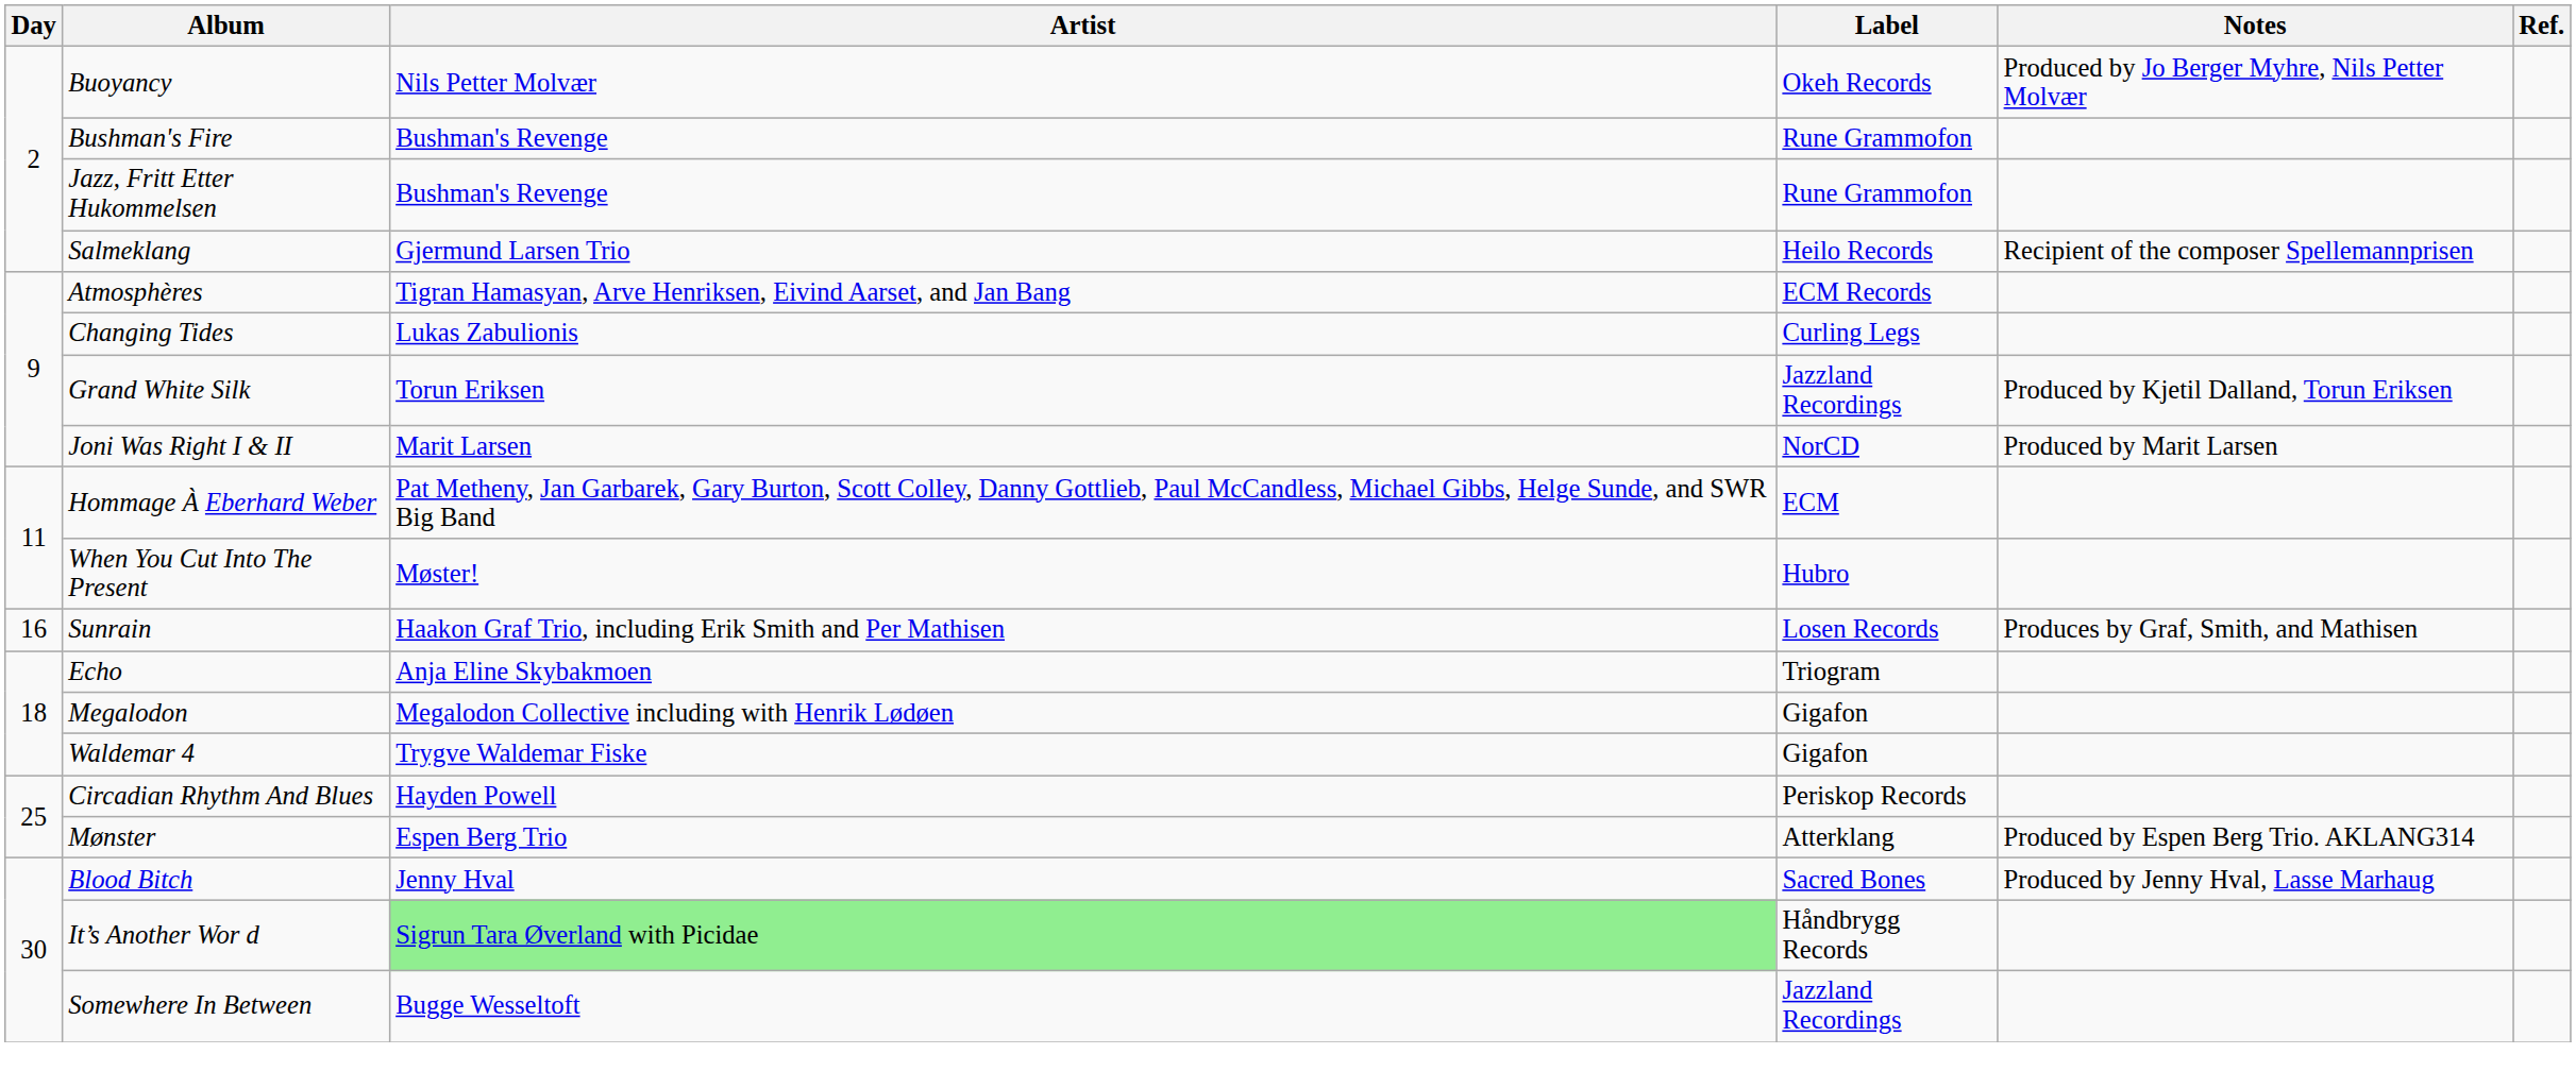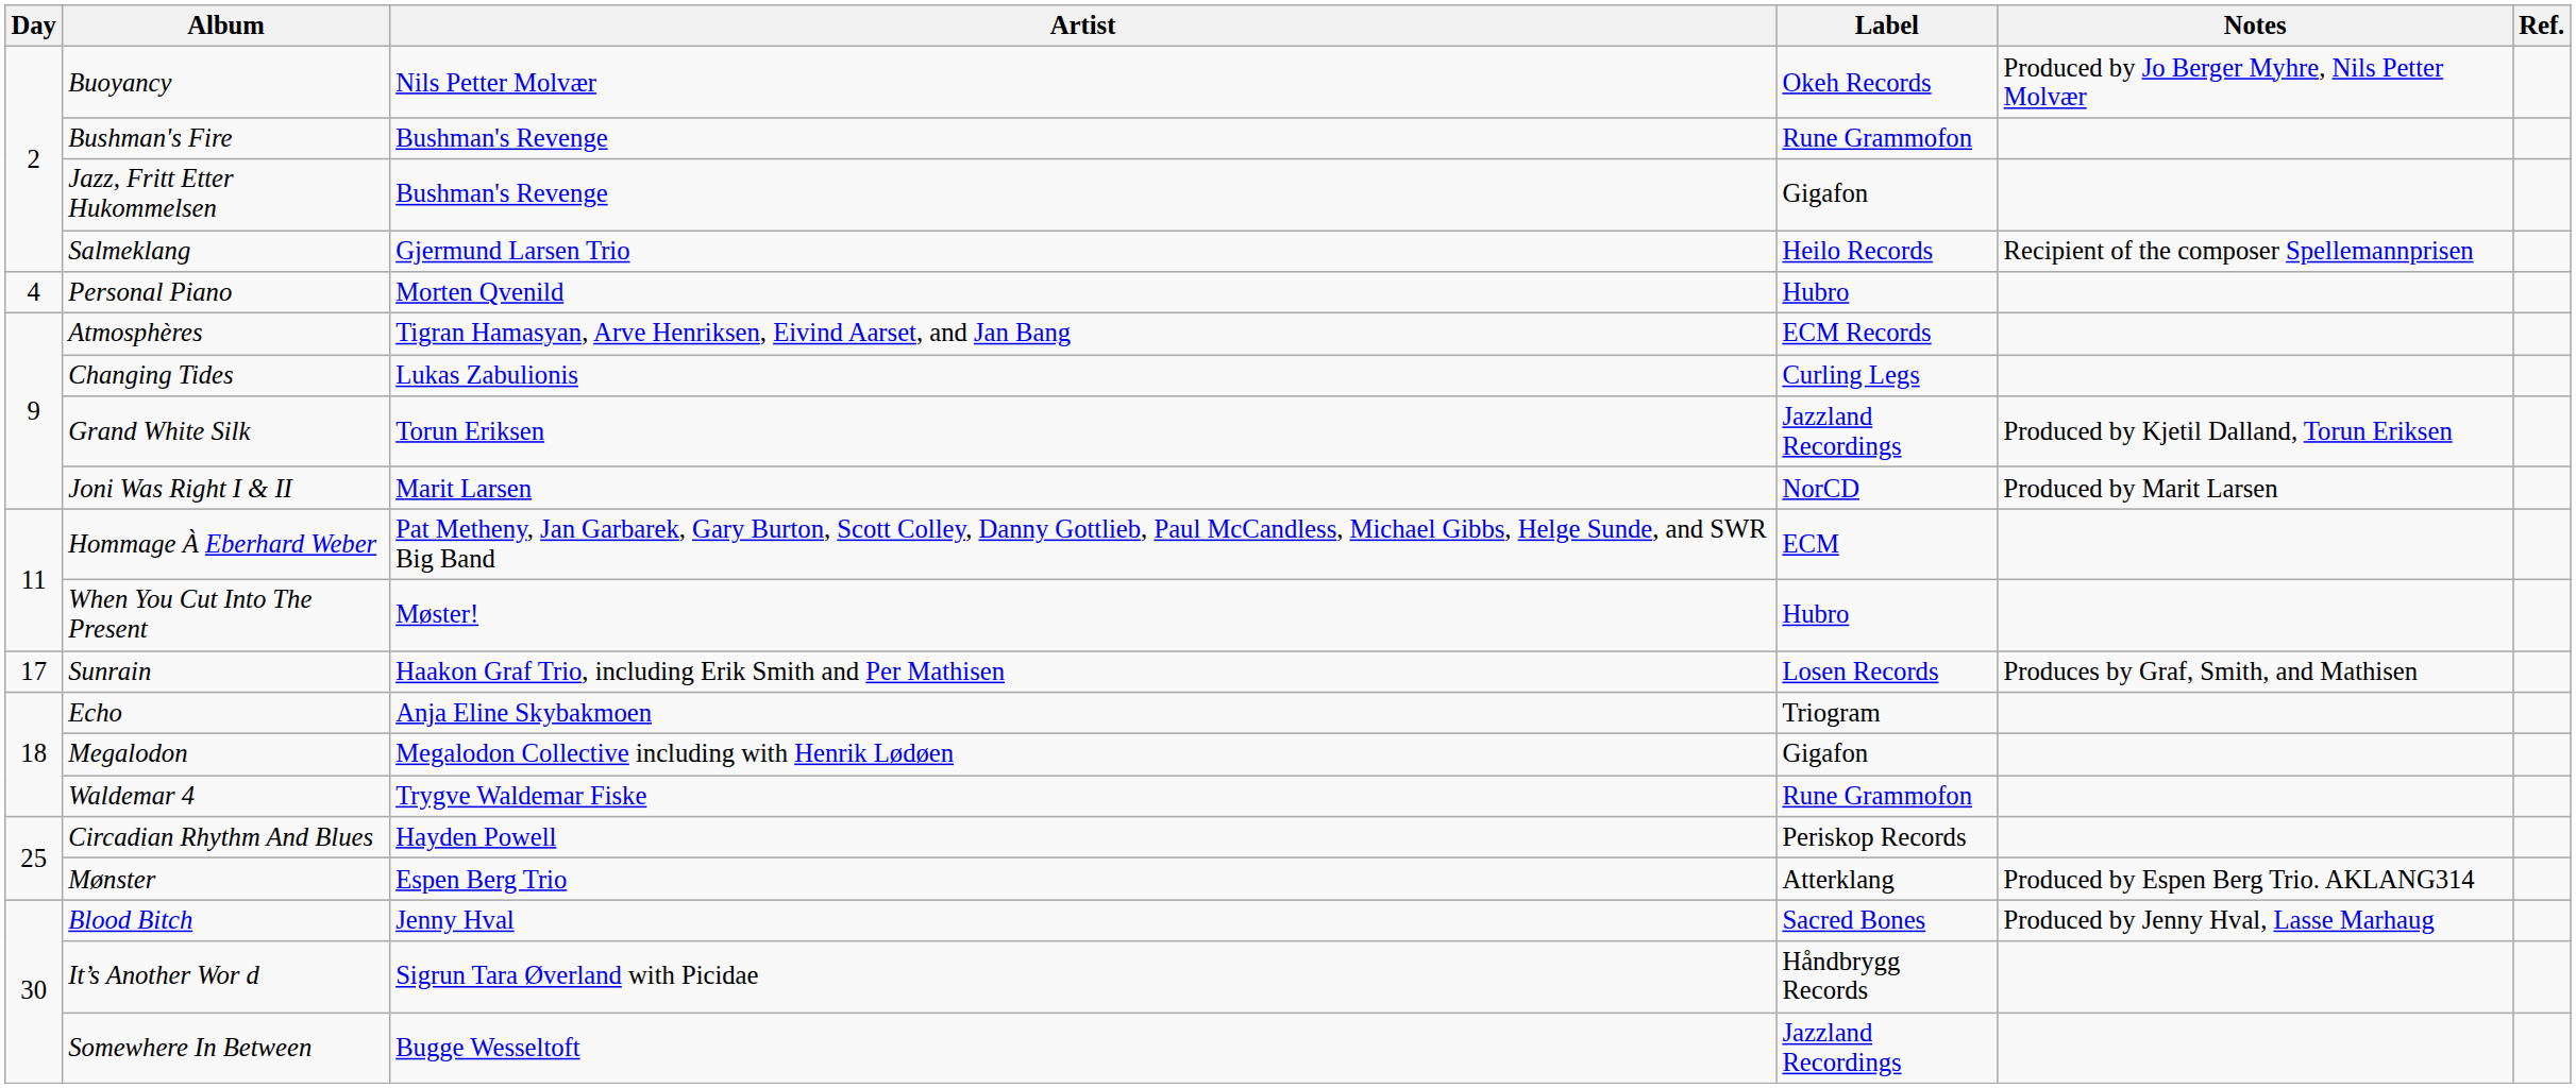Jazz, Fritt Etter Hukommelsen | Label: Rune Grammofon -> Gigafon
+ row: 4 | Personal Piano | Morten Qvenild | Hubro
Sunrain | Day: 16 -> 17
Waldemar 4 | Label: Gigafon -> Rune Grammofon
It’s Another Wor d | Artist: lightgreen background -> no background
